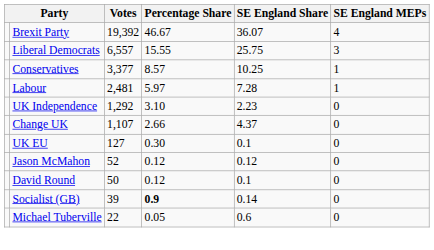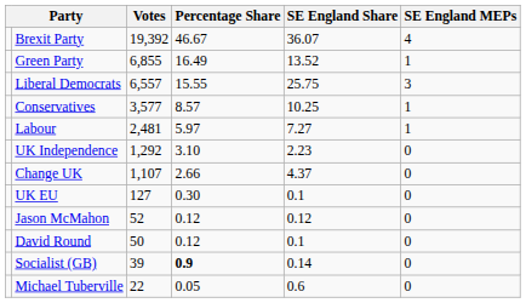+ row: Green Party | 6,855 | 16.49 | 13.52 | 1
Conservatives | Votes: 3,377 -> 3,577
Labour | SE England Share: 7.28 -> 7.27
